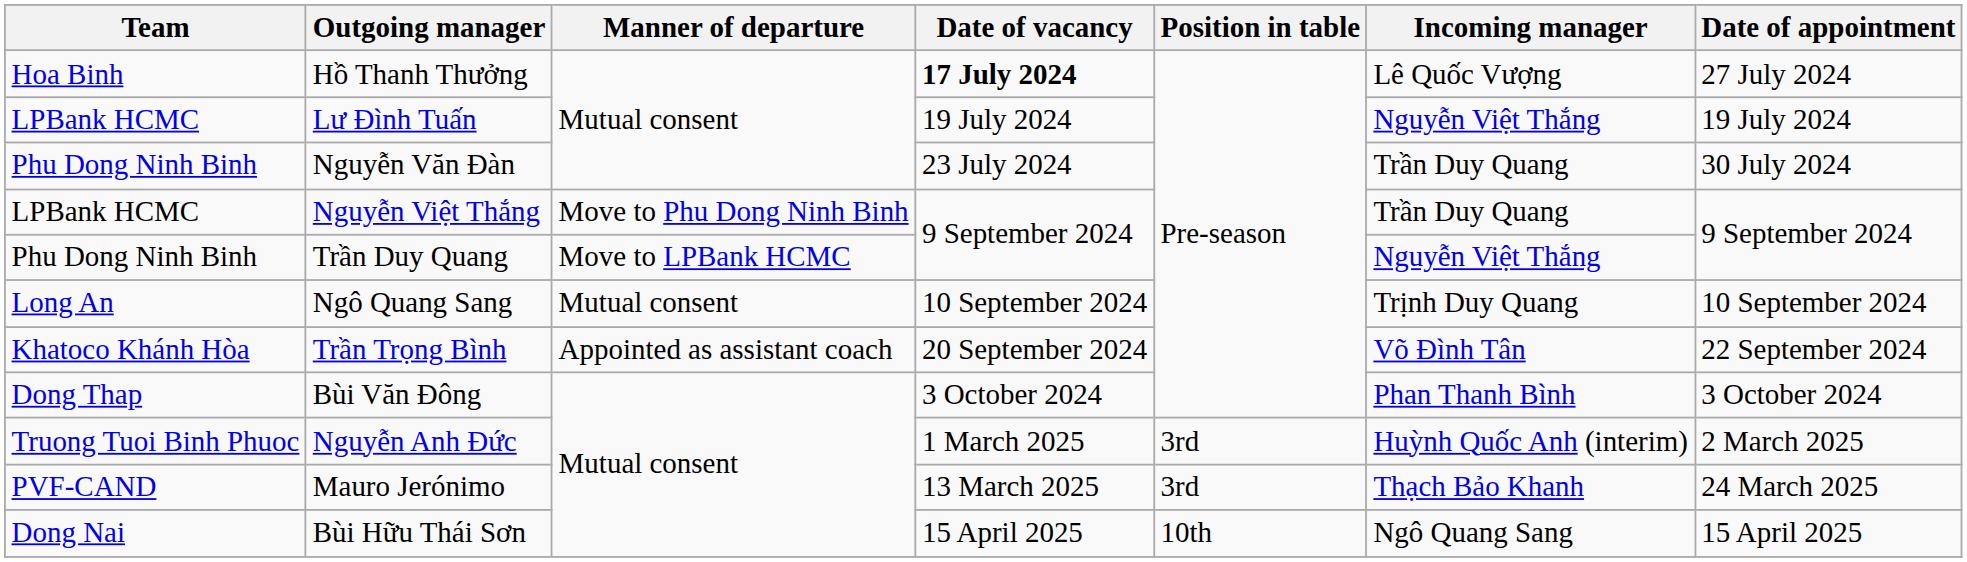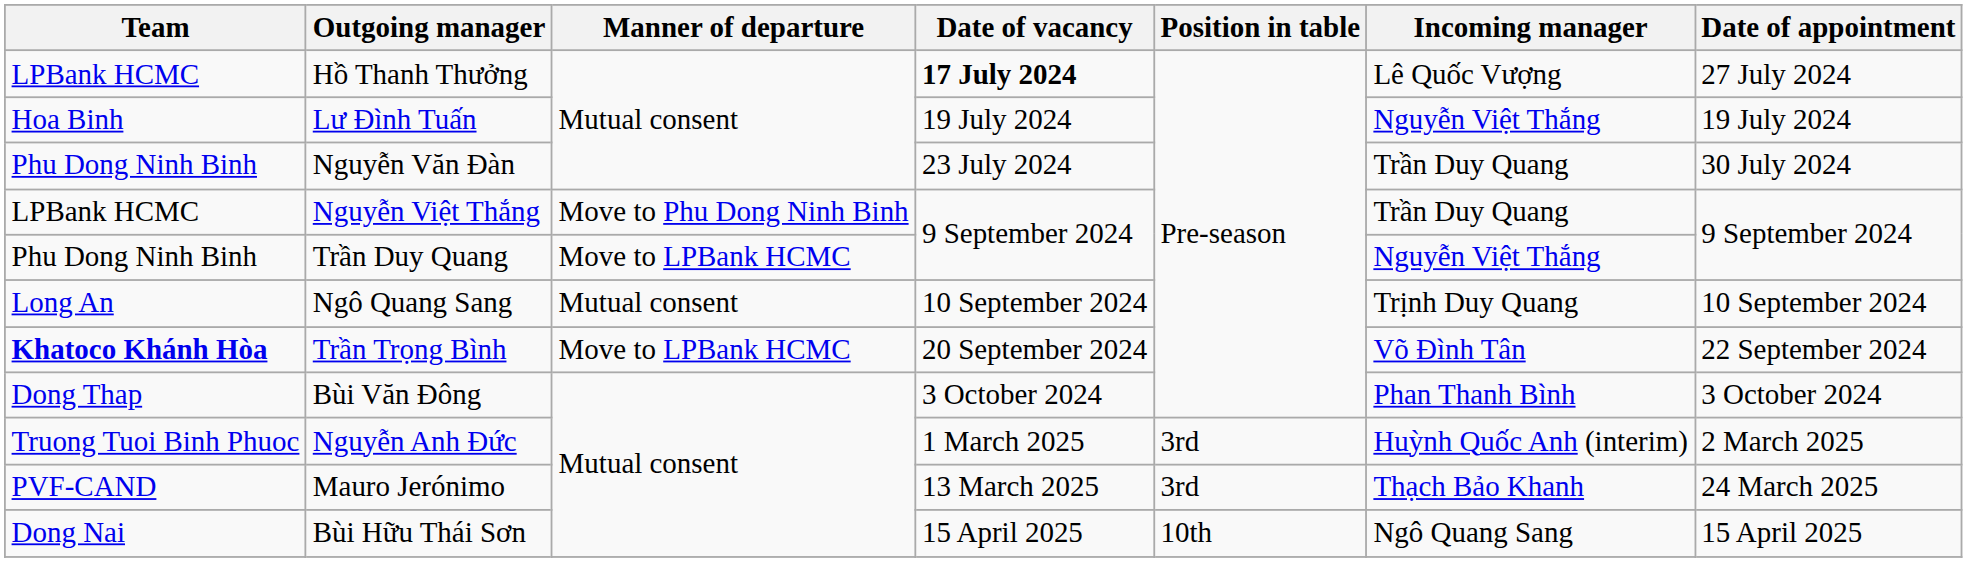Hồ Thanh Thưởng | Team: Hoa Binh -> LPBank HCMC
Lư Đình Tuấn | Team: LPBank HCMC -> Hoa Binh
Trần Trọng Bình | Team: normal -> bold
Trần Trọng Bình | Manner of departure: Appointed as assistant coach -> Move to LPBank HCMC
